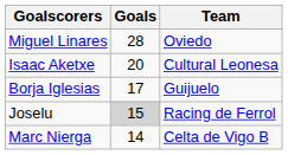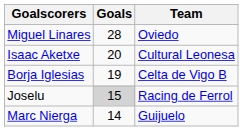Borja Iglesias | Goals: 17 -> 19
Borja Iglesias | Team: Guijuelo -> Celta de Vigo B
Marc Nierga | Team: Celta de Vigo B -> Guijuelo
